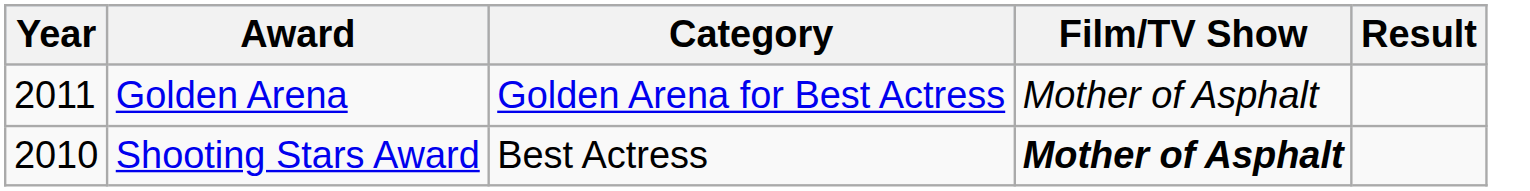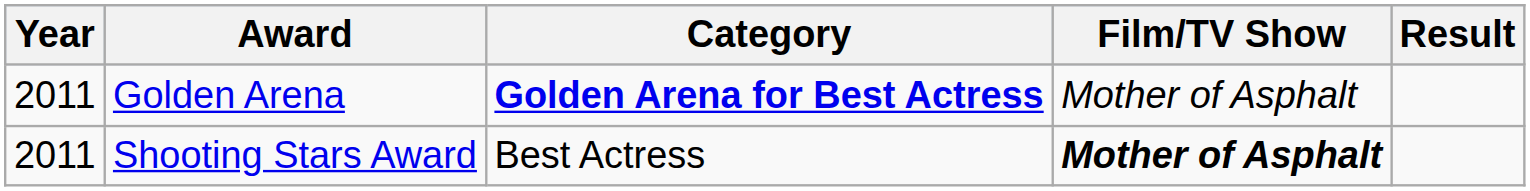Golden Arena | Category: normal -> bold
Shooting Stars Award | Year: 2010 -> 2011
